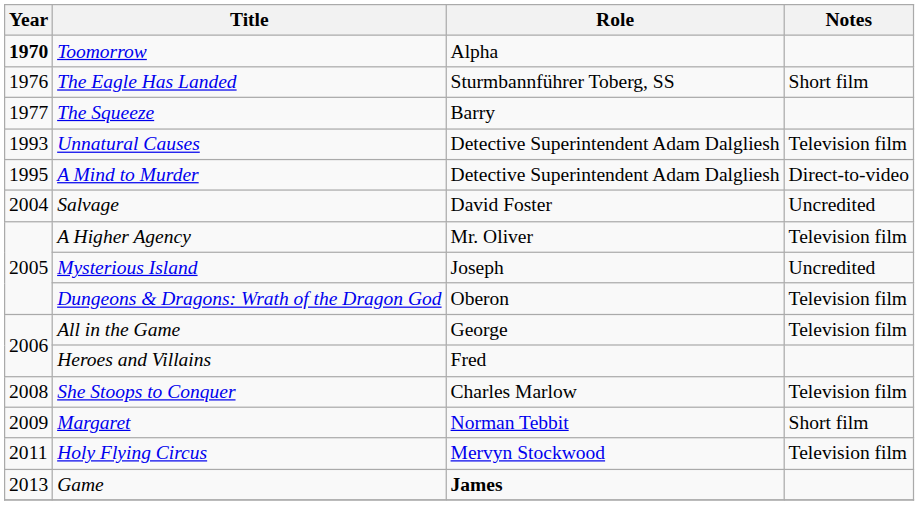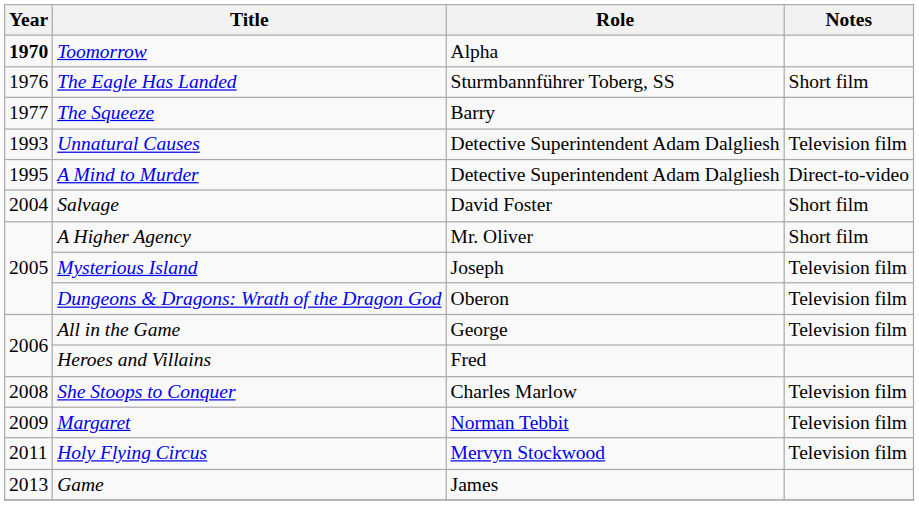Salvage | Notes: Uncredited -> Short film
A Higher Agency | Notes: Television film -> Short film
Mysterious Island | Notes: Uncredited -> Television film
Margaret | Notes: Short film -> Television film
Game | Role: bold -> normal
